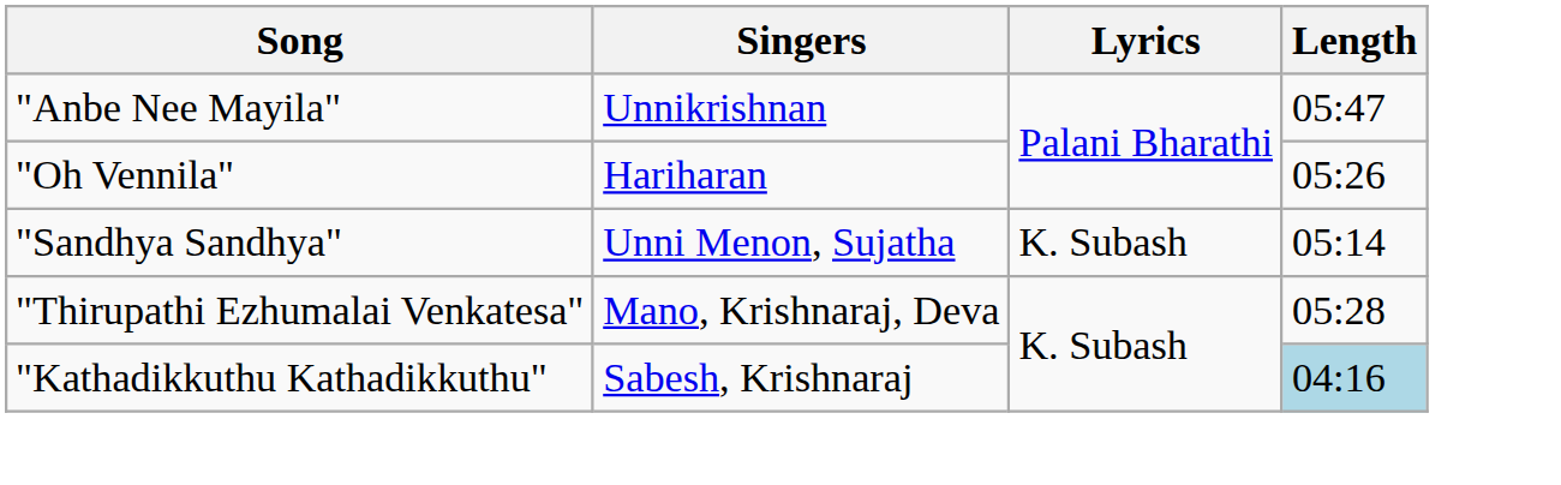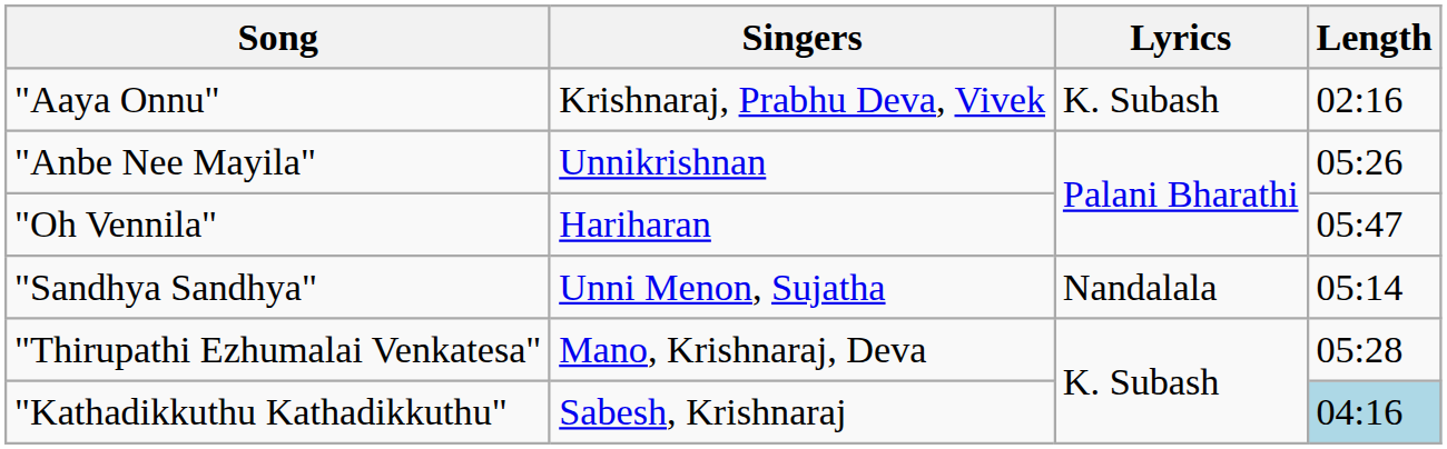+ row: "Aaya Onnu" | Krishnaraj, Prabhu Deva, Vivek | K. Subash | 02:16
"Anbe Nee Mayila" | Length: 05:47 -> 05:26
"Oh Vennila" | Length: 05:26 -> 05:47
"Sandhya Sandhya" | Lyrics: K. Subash -> Nandalala
